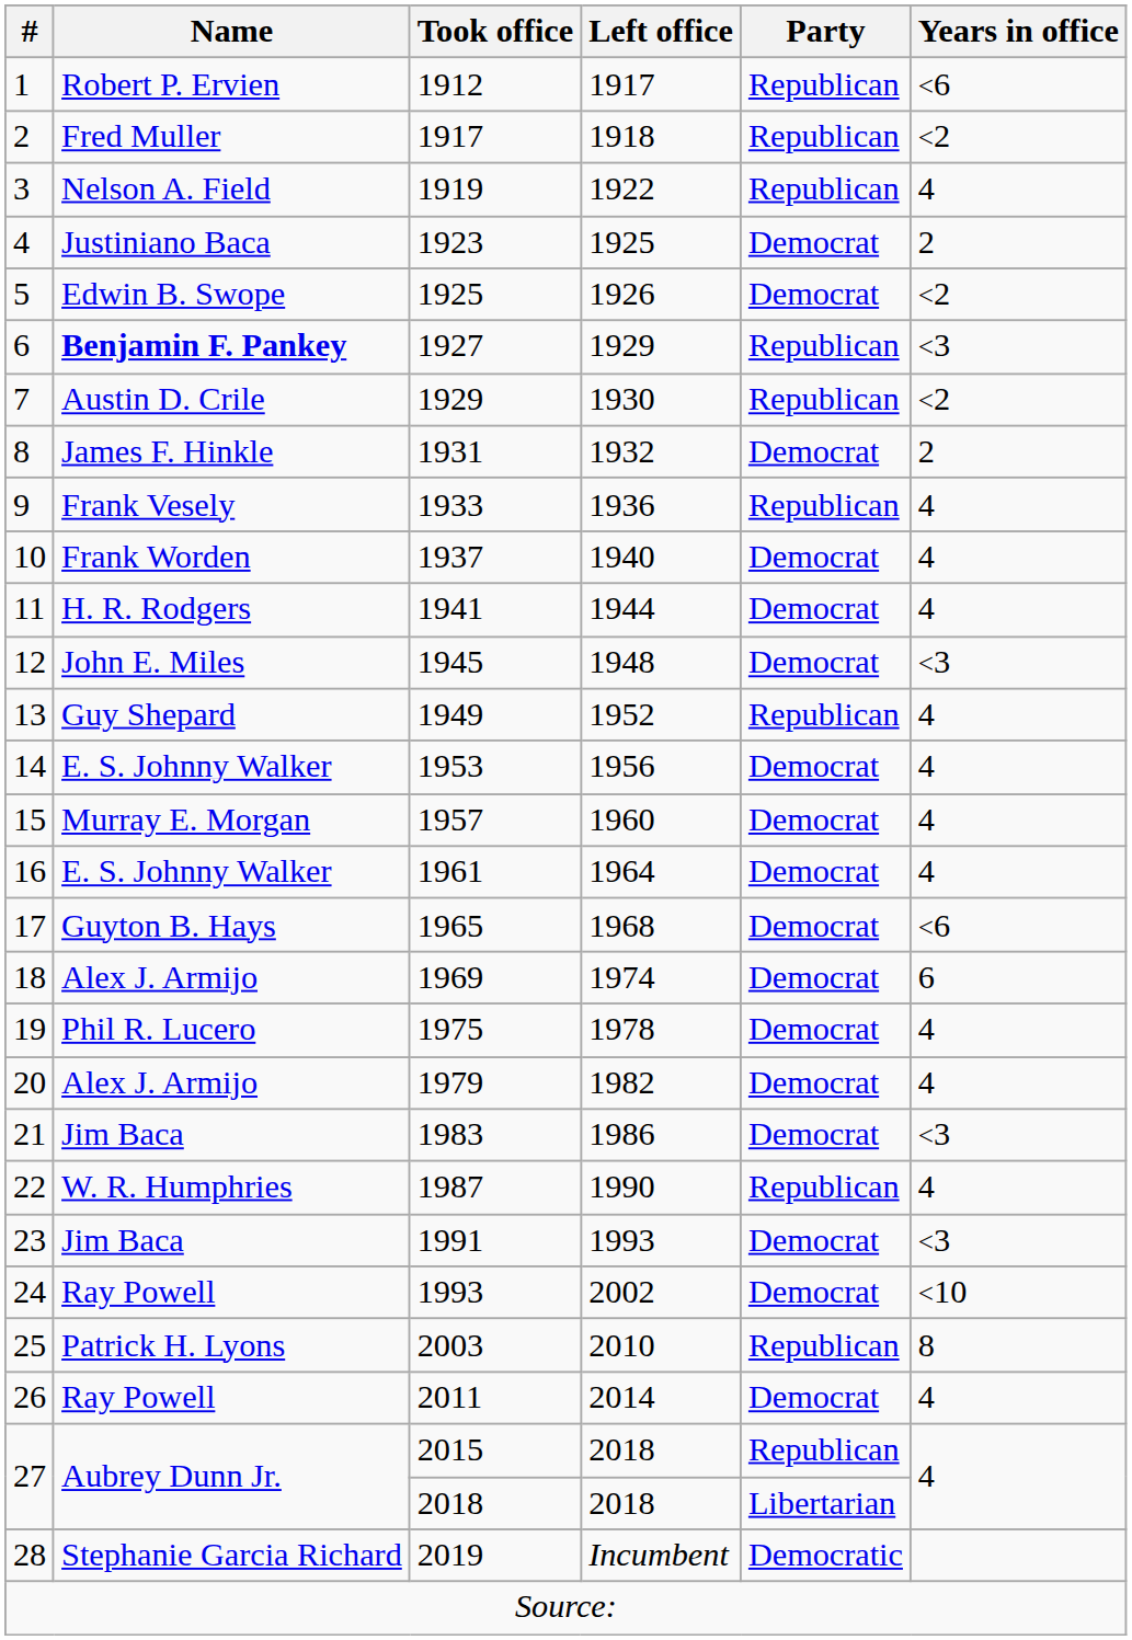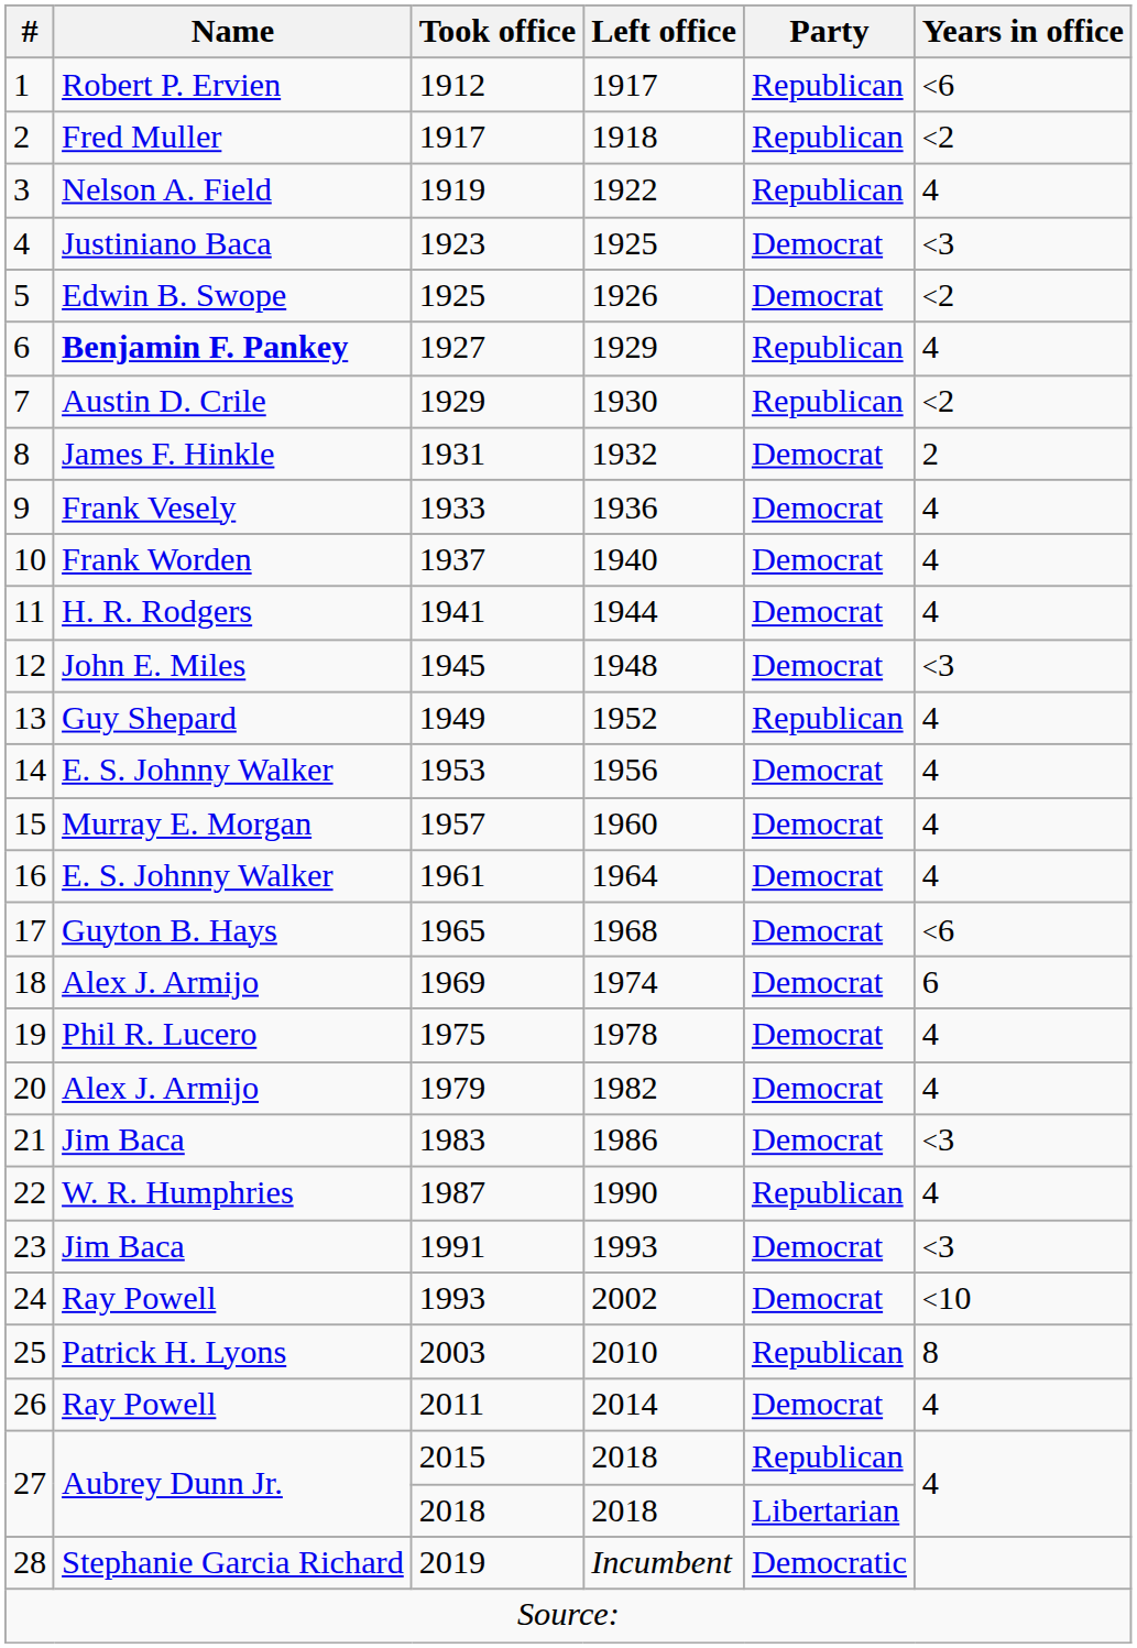1923 | Years in office: 2 -> <3
1927 | Years in office: <3 -> 4
1933 | Party: Republican -> Democrat
